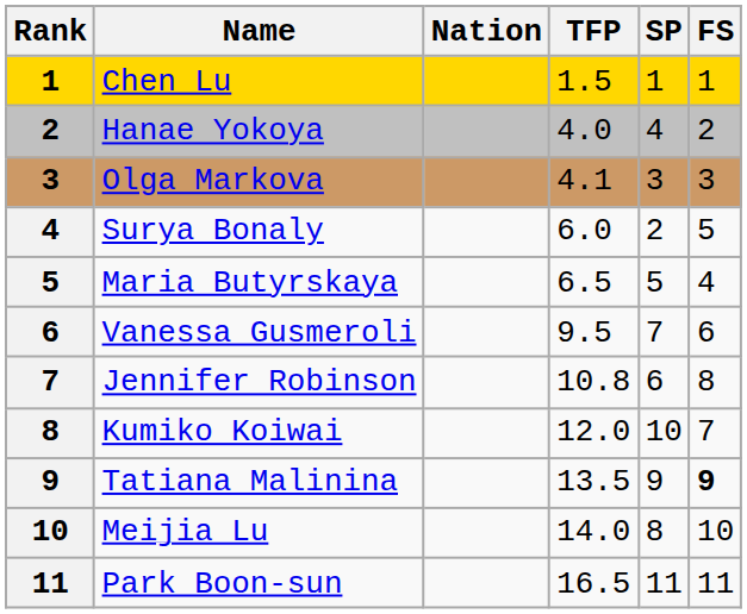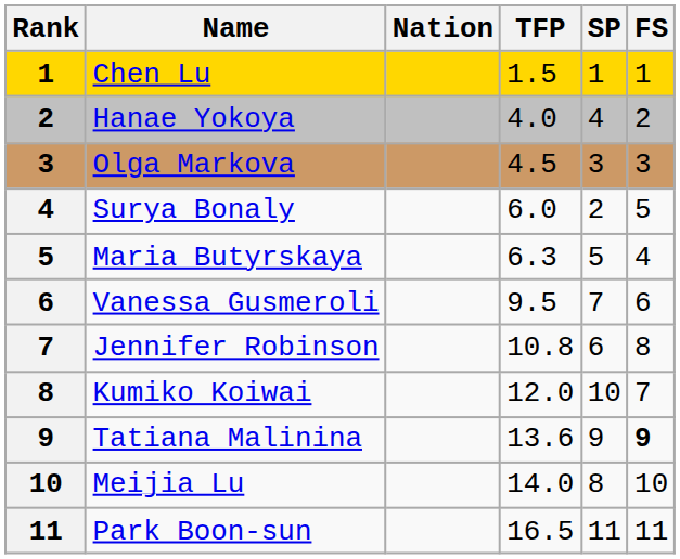Olga Markova | TFP: 4.1 -> 4.5
Maria Butyrskaya | TFP: 6.5 -> 6.3
Tatiana Malinina | TFP: 13.5 -> 13.6
